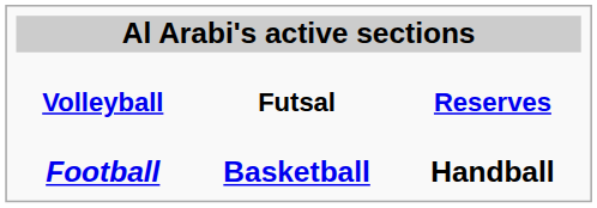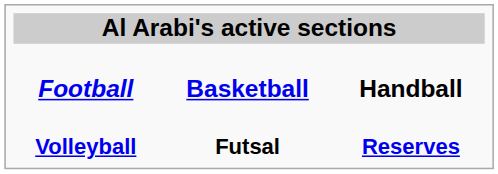rows swapped: Football <-> Volleyball
